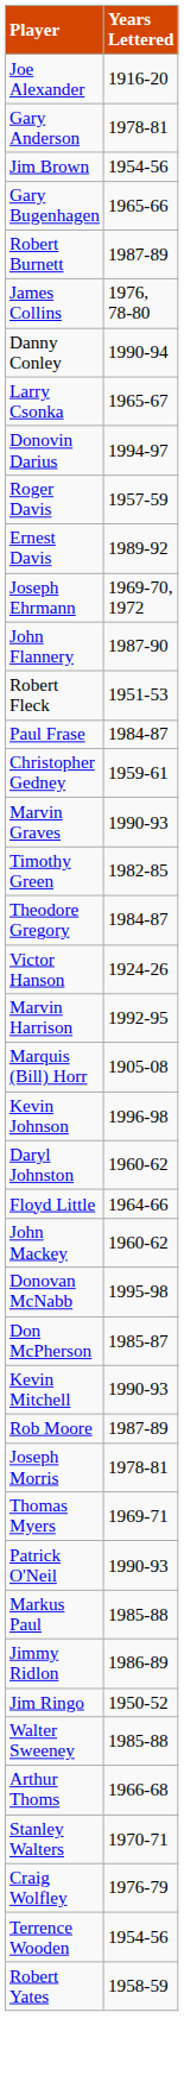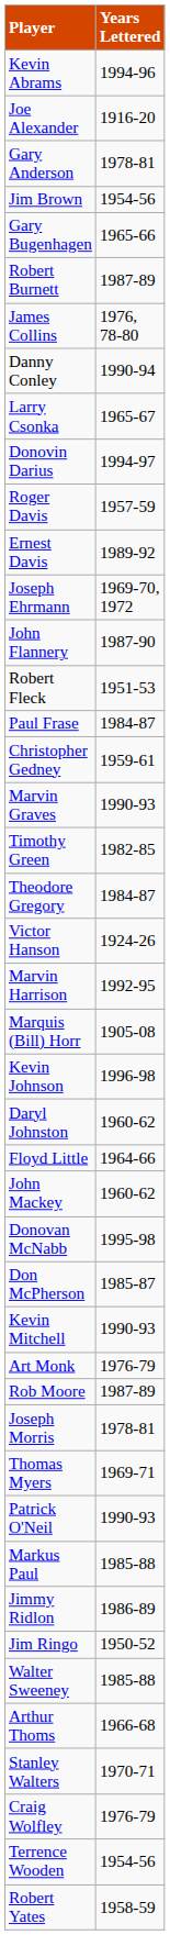+ row: Kevin Abrams | 1994-96
+ row: Art Monk | 1976-79
